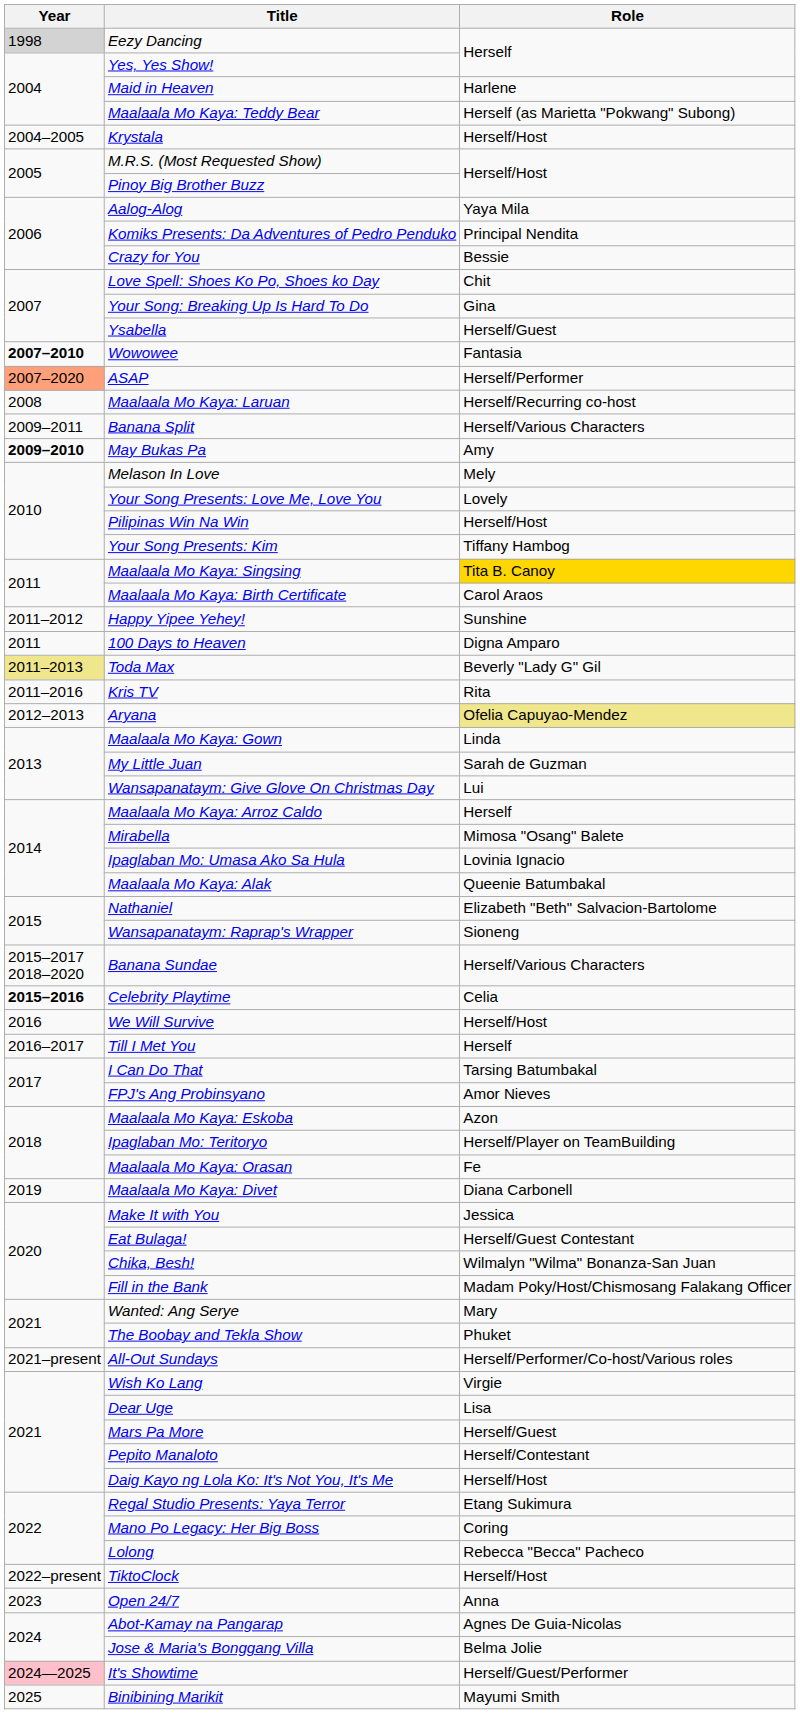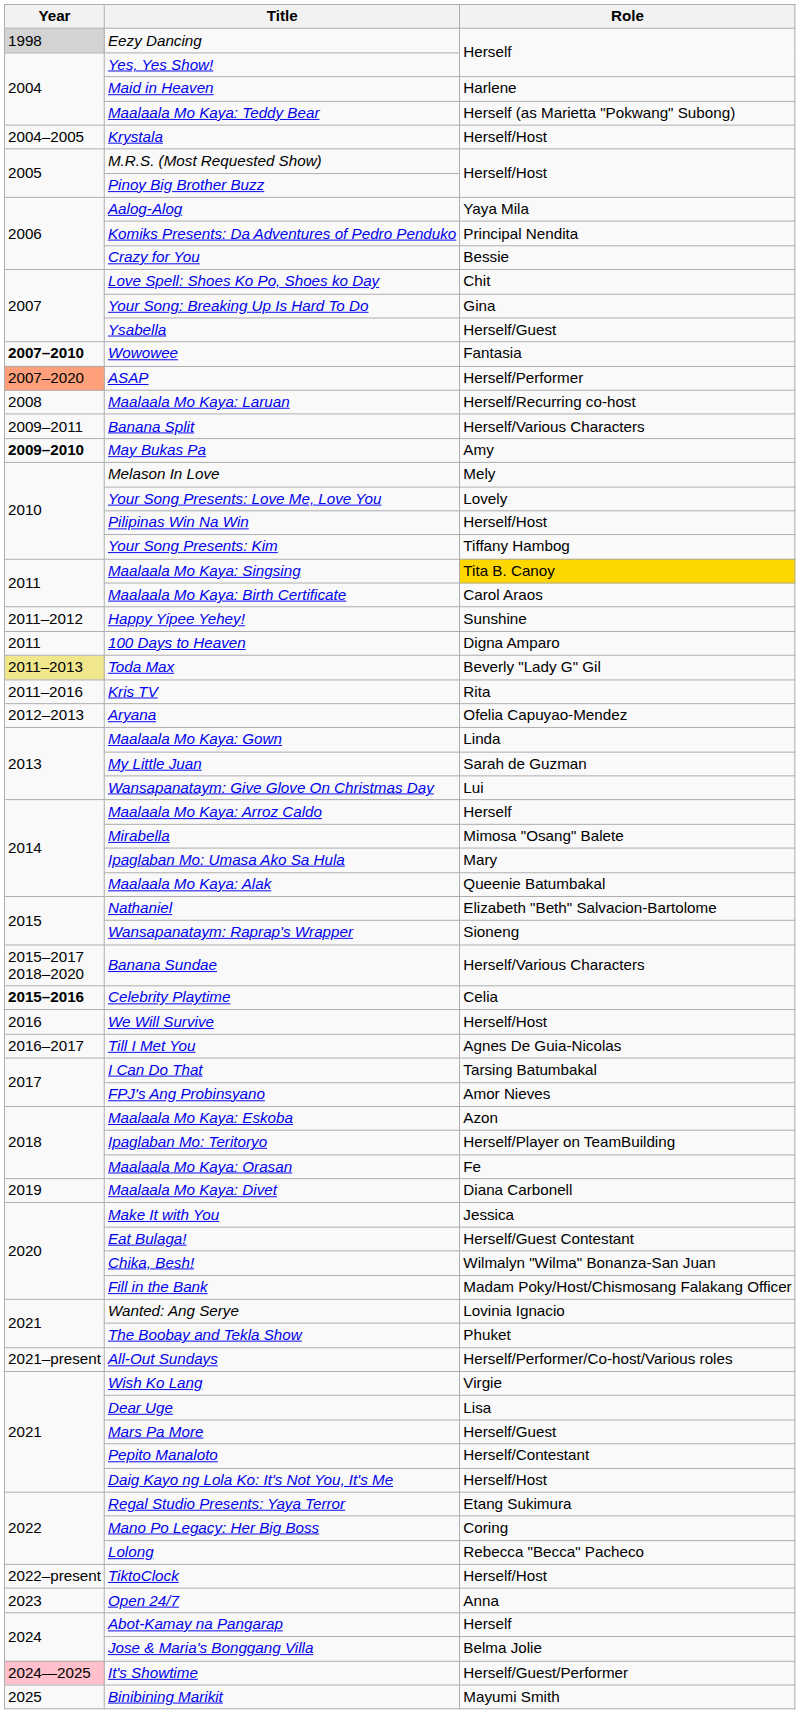Aryana | Role: khaki background -> no background
Ipaglaban Mo: Umasa Ako Sa Hula | Role: Lovinia Ignacio -> Mary
Till I Met You | Role: Herself -> Agnes De Guia-Nicolas
Wanted: Ang Serye | Role: Mary -> Lovinia Ignacio
Abot-Kamay na Pangarap | Role: Agnes De Guia-Nicolas -> Herself
